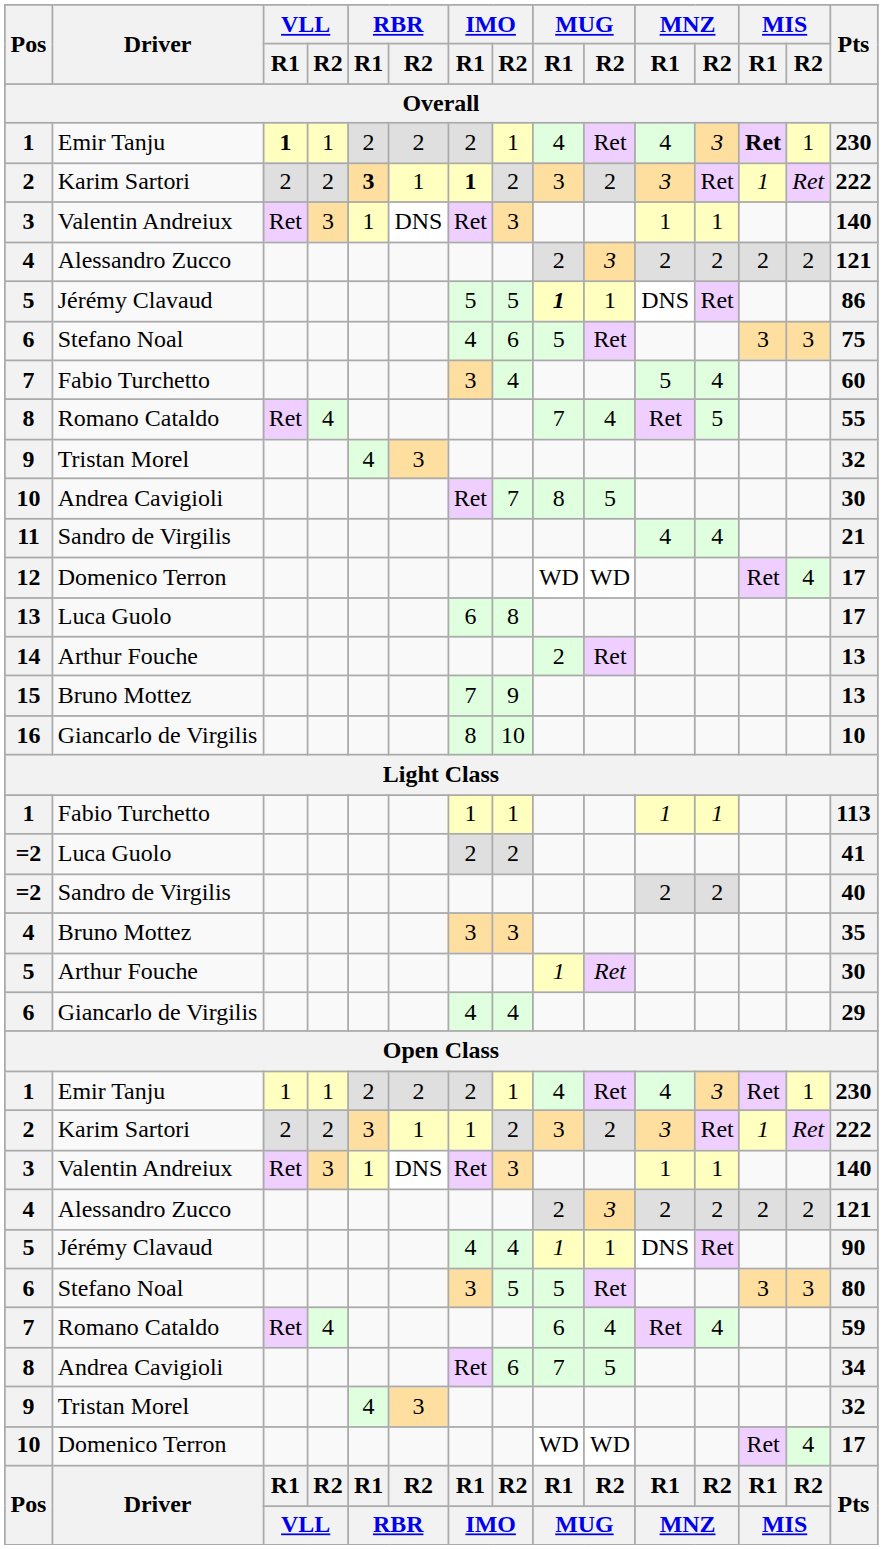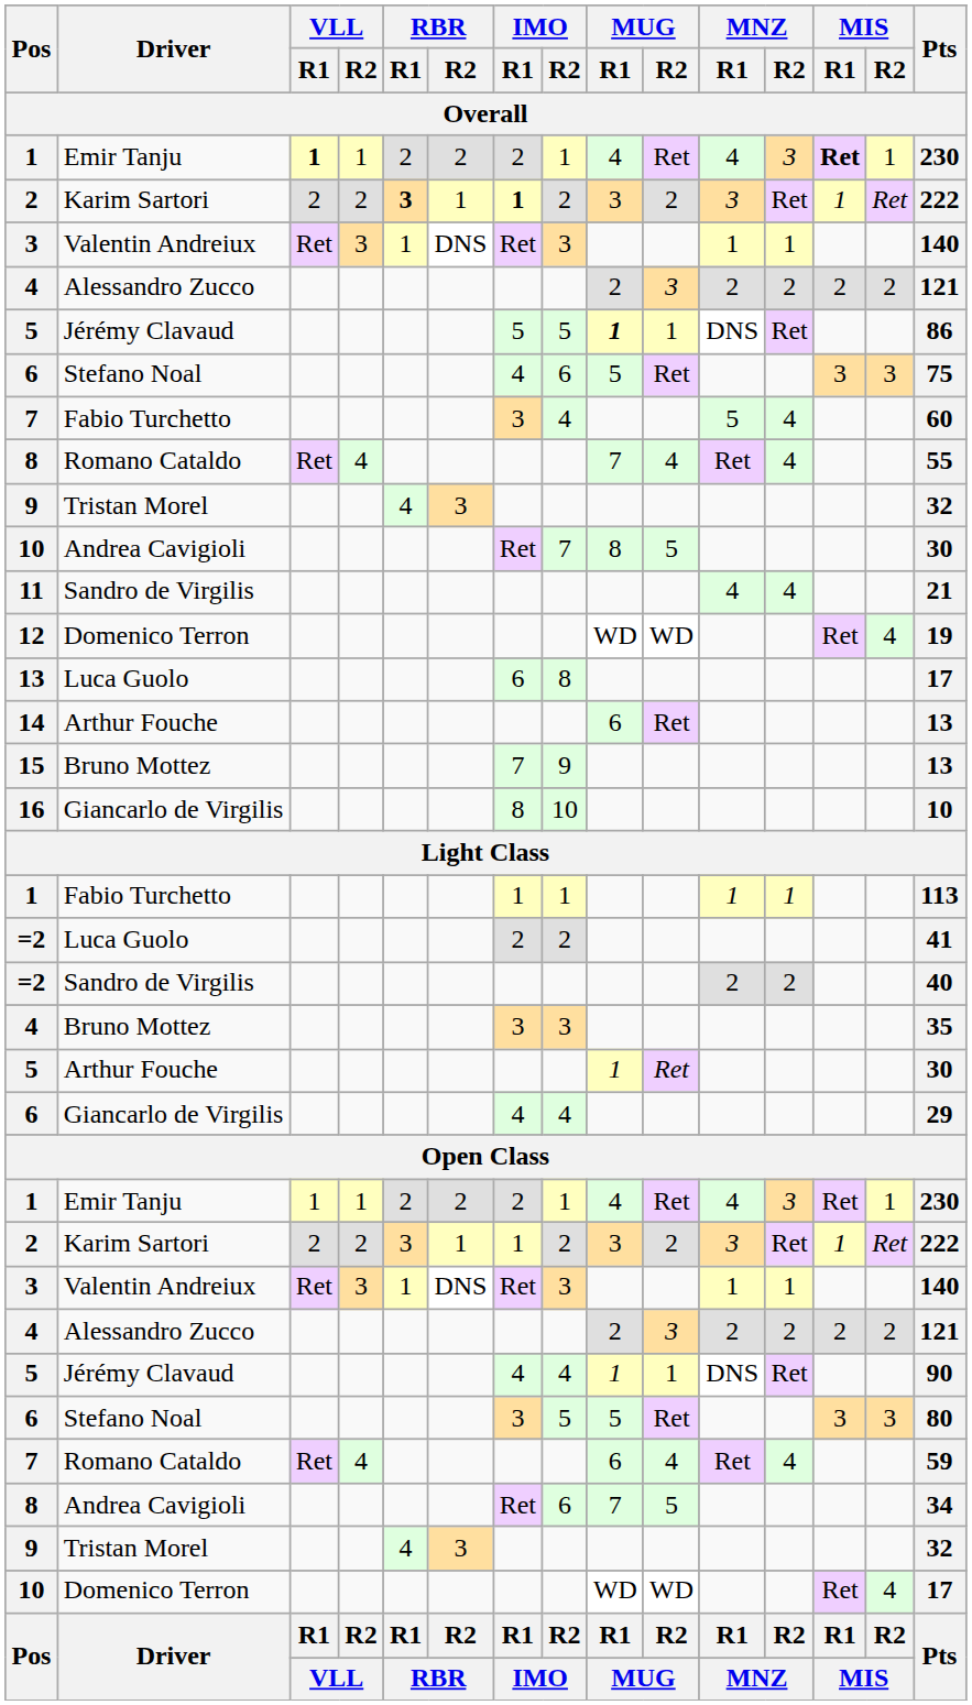8 / Romano Cataldo | MNZ / R2: 5 -> 4
12 | Pts: 17 -> 19
14 | MUG / R1: 2 -> 6
